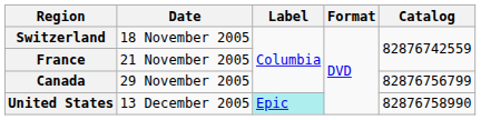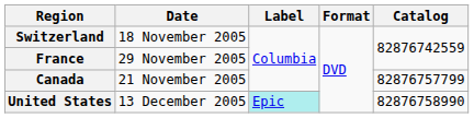France | Date: 21 November 2005 -> 29 November 2005
Canada | Date: 29 November 2005 -> 21 November 2005
Canada | Catalog: 82876756799 -> 82876757799
